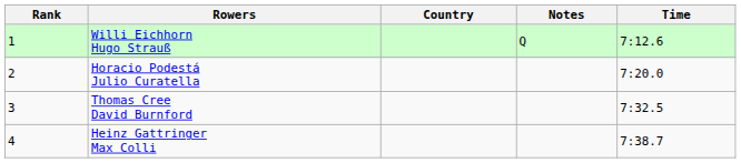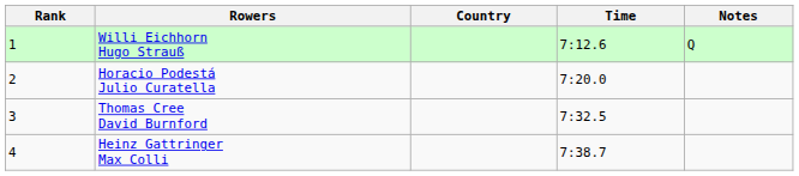columns swapped: Time <-> Notes
